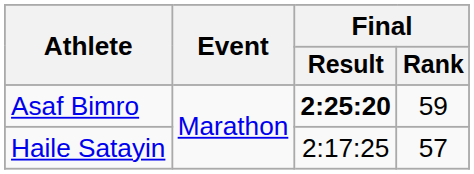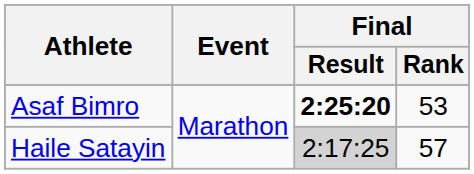Asaf Bimro | Final / Rank: 59 -> 53
Haile Satayin | Final / Result: no background -> lightgrey background
